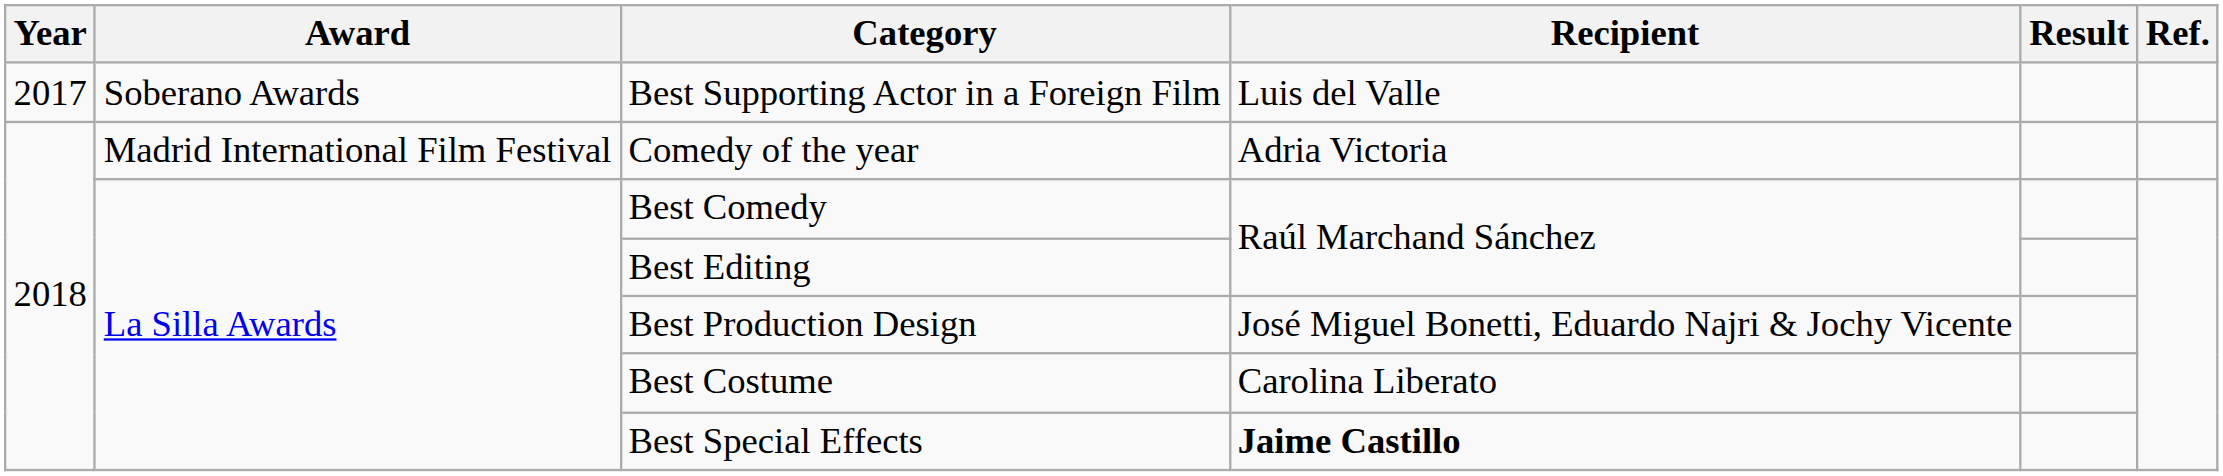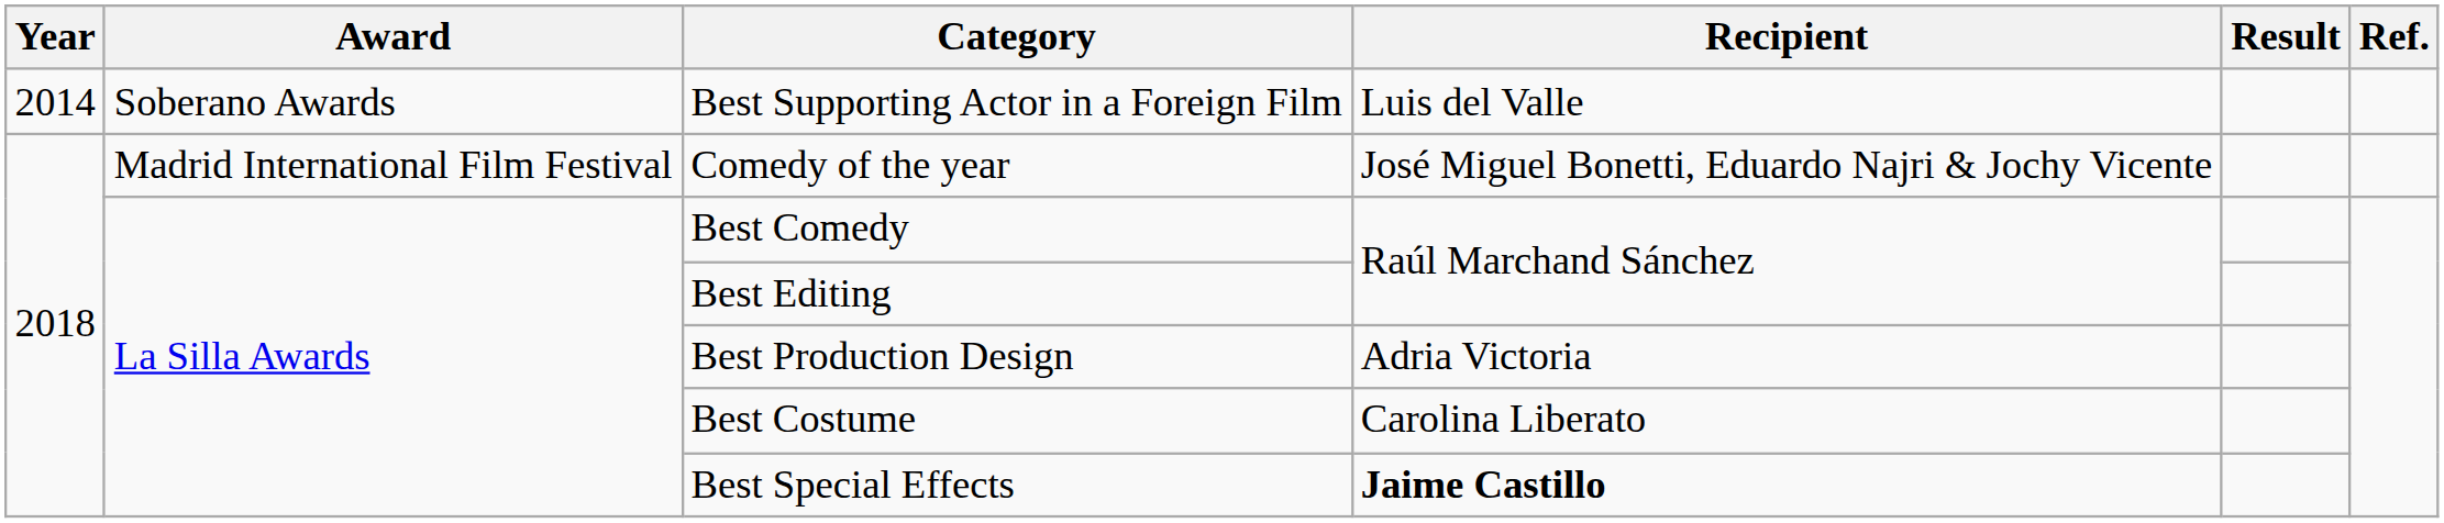Best Supporting Actor in a Foreign Film | Year: 2017 -> 2014
Comedy of the year | Recipient: Adria Victoria -> José Miguel Bonetti, Eduardo Najri & Jochy Vicente
Best Production Design | Recipient: José Miguel Bonetti, Eduardo Najri & Jochy Vicente -> Adria Victoria
